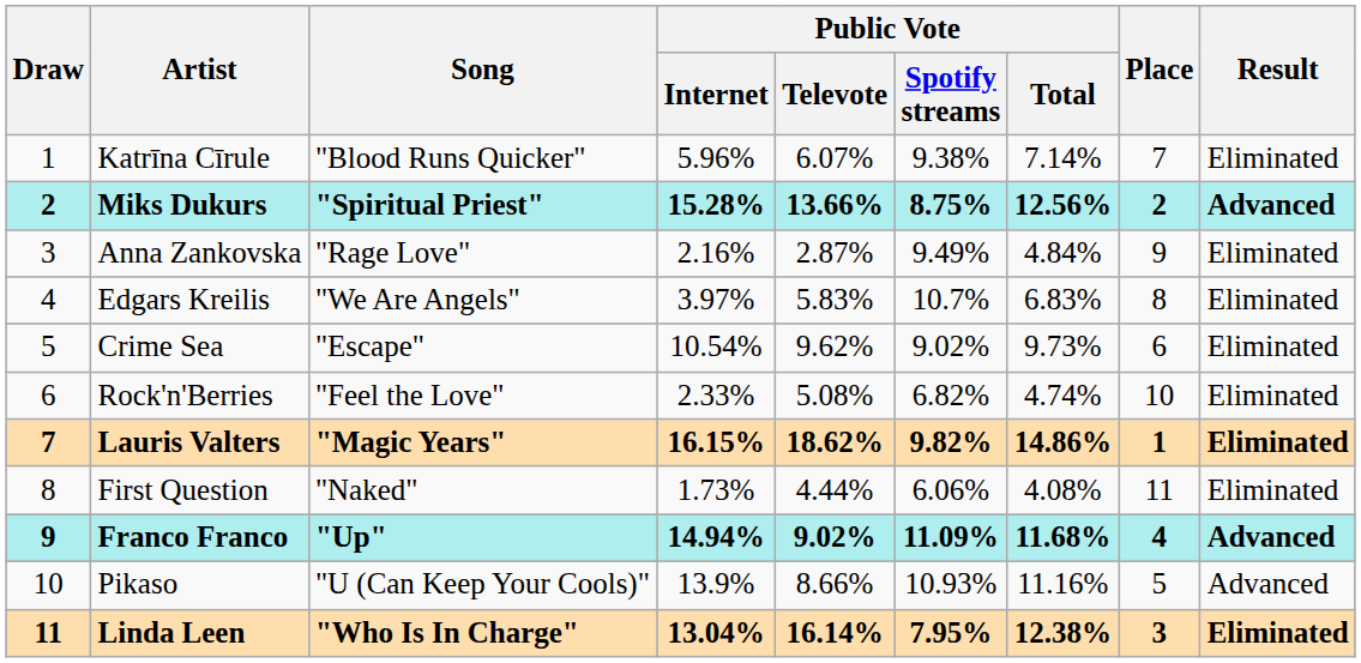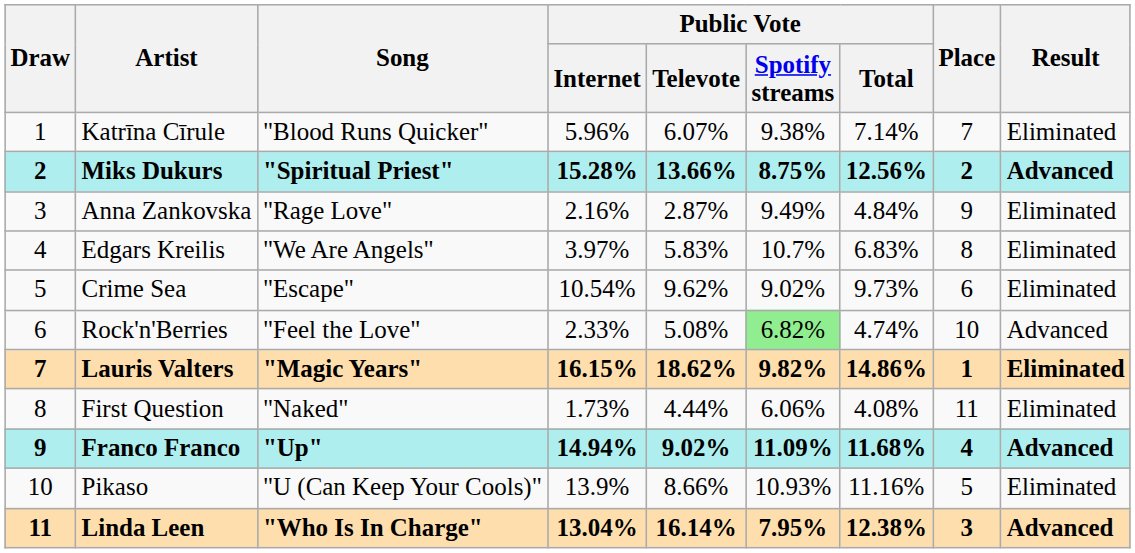Rock'n'Berries | Public Vote / Spotify streams: no background -> lightgreen background
Rock'n'Berries | Result: Eliminated -> Advanced
Pikaso | Result: Advanced -> Eliminated
Linda Leen | Result: Eliminated -> Advanced
